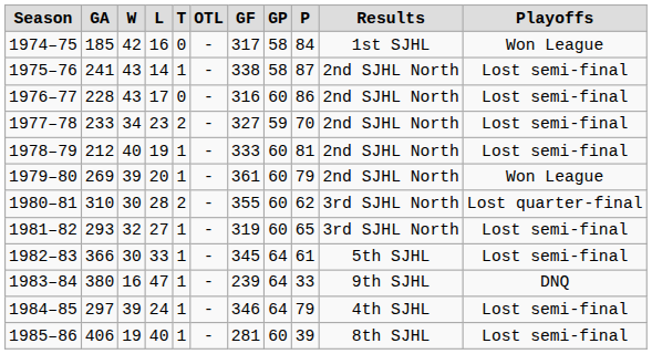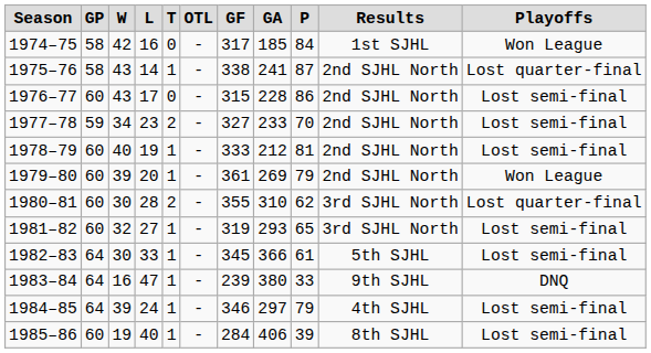columns swapped: GP <-> GA
1975–76 | Playoffs: Lost semi-final -> Lost quarter-final
1976–77 | GF: 316 -> 315
1985–86 | GF: 281 -> 284
